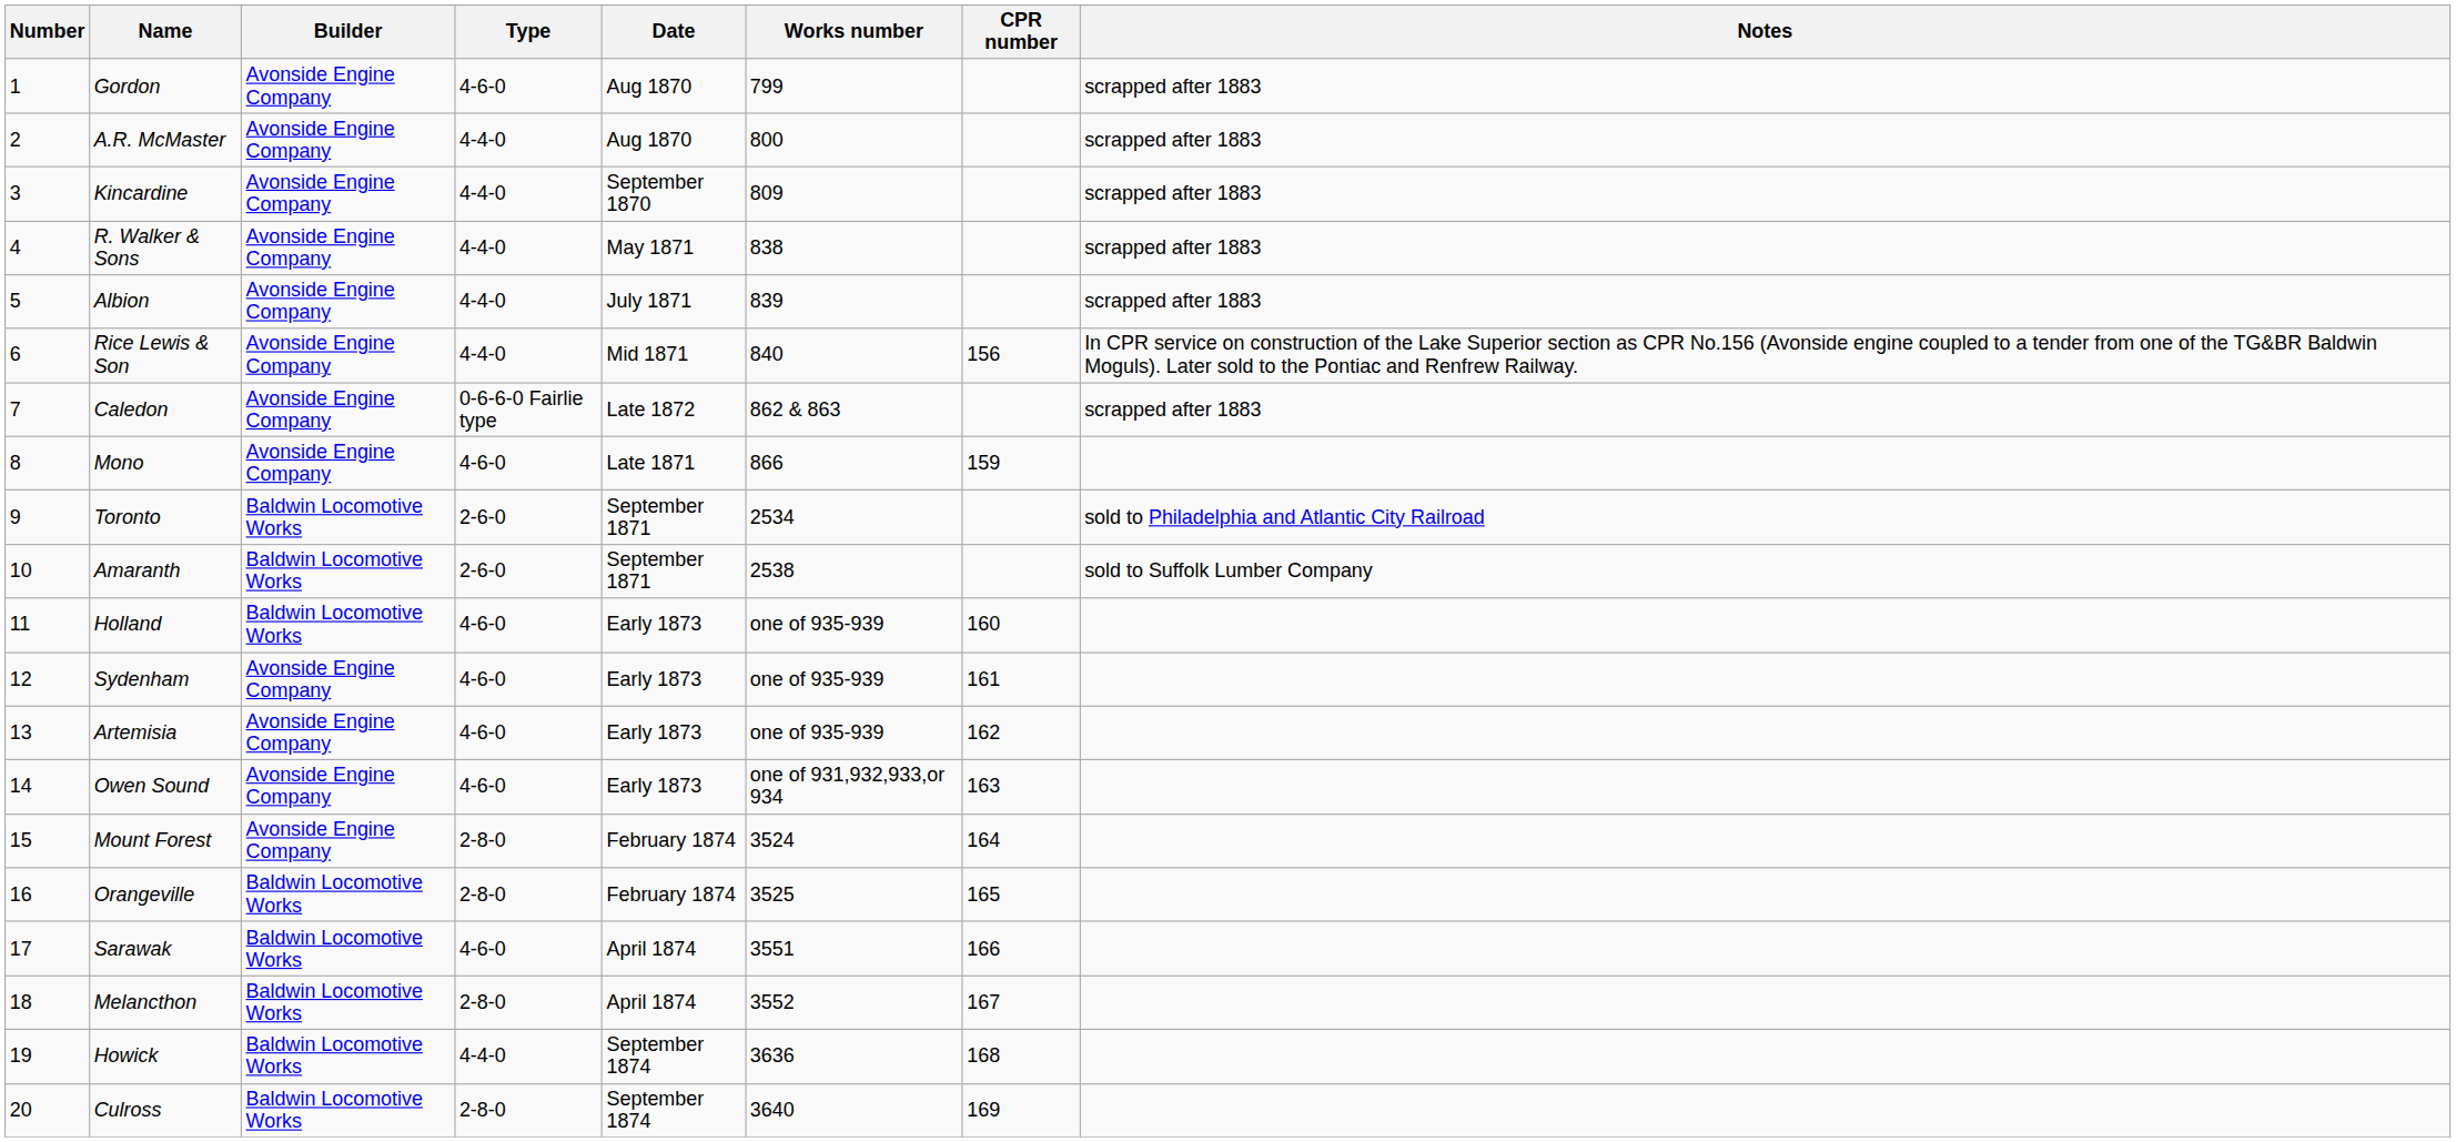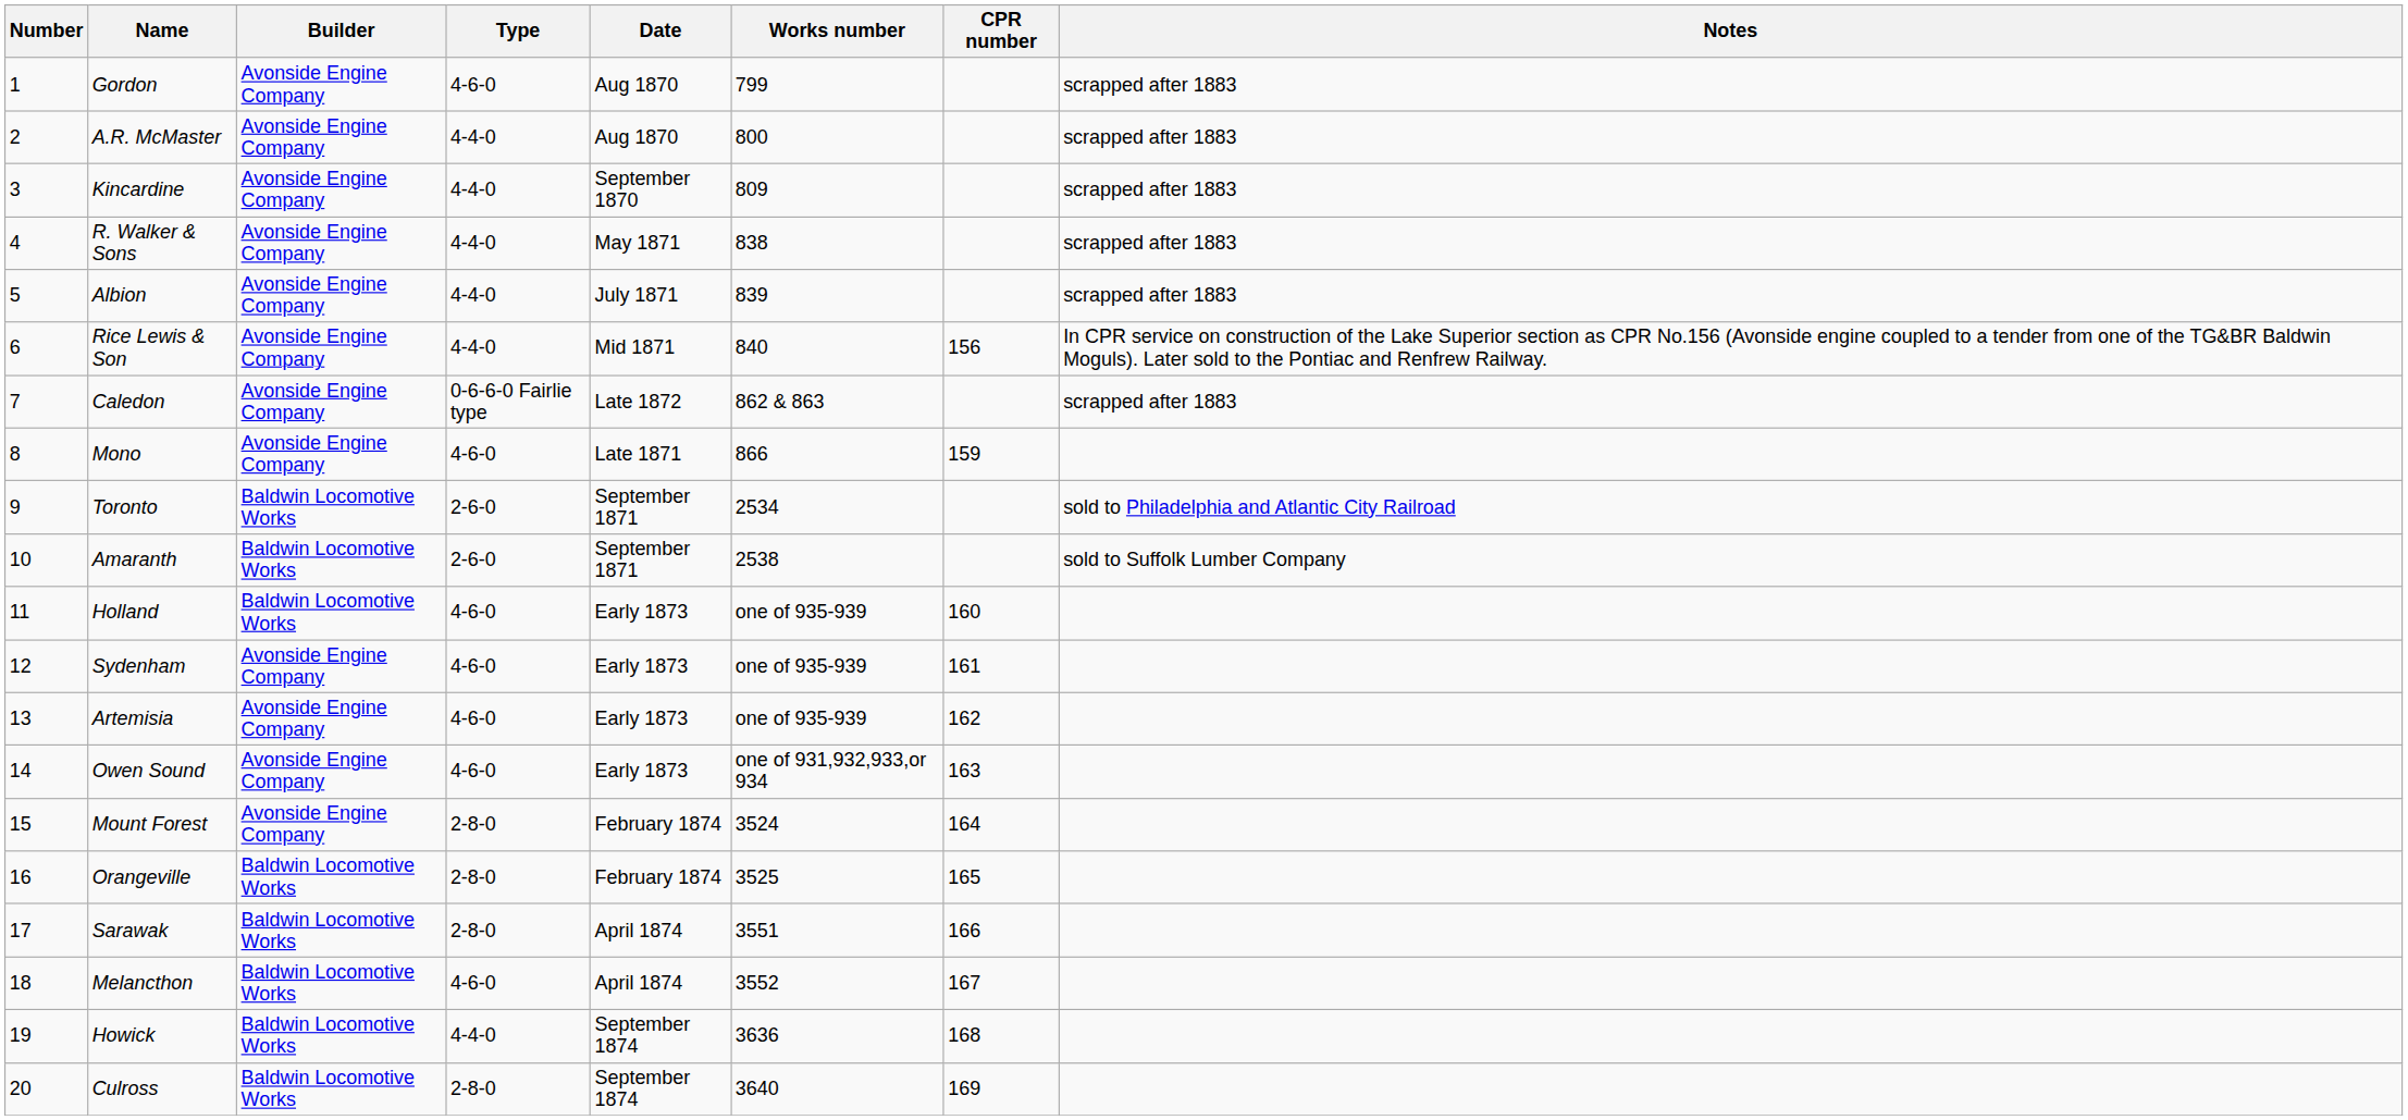Sarawak | Type: 4-6-0 -> 2-8-0
Melancthon | Type: 2-8-0 -> 4-6-0
